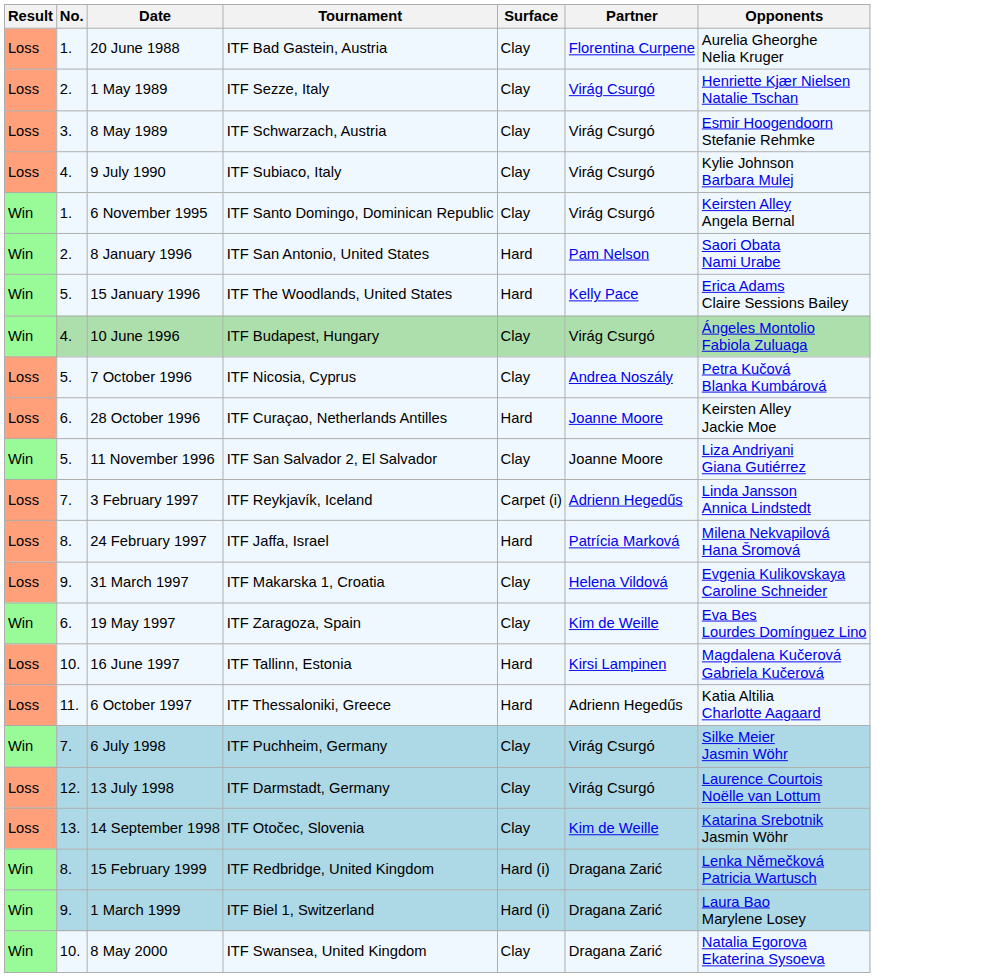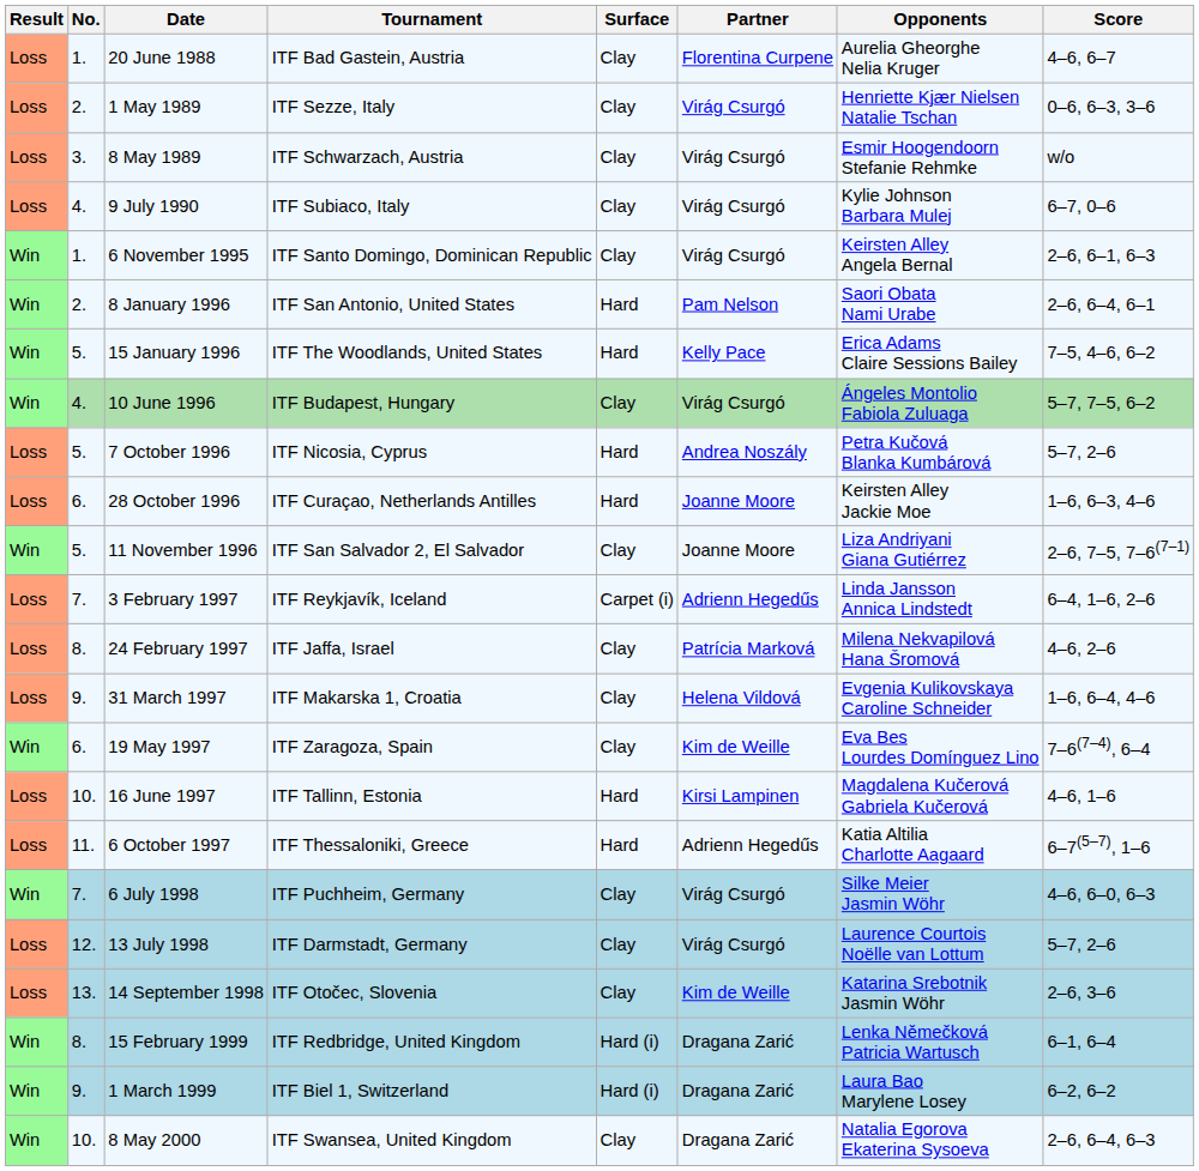+ column: Score | 4–6, 6–7 | 0–6, 6–3, 3–6 | w/o | 6–7, 0–6 | 2–6, 6–1, 6–3 | 2–6, 6–4, 6–1 | 7–5, 4–6, 6–2 | 5–7, 7–5, 6–2 | 5–7, 2–6 | 1–6, 6–3, 4–6 | 2–6, 7–5, 7–6(7–1) | 6–4, 1–6, 2–6 | 4–6, 2–6 | 1–6, 6–4, 4–6 | 7–6(7–4), 6–4 | 4–6, 1–6 | 6–7(5–7), 1–6 | 4–6, 6–0, 6–3 | 5–7, 2–6 | 2–6, 3–6 | 6–1, 6–4 | 6–2, 6–2 | 2–6, 6–4, 6–3
7 October 1996 | Surface: Clay -> Hard
24 February 1997 | Surface: Hard -> Clay
